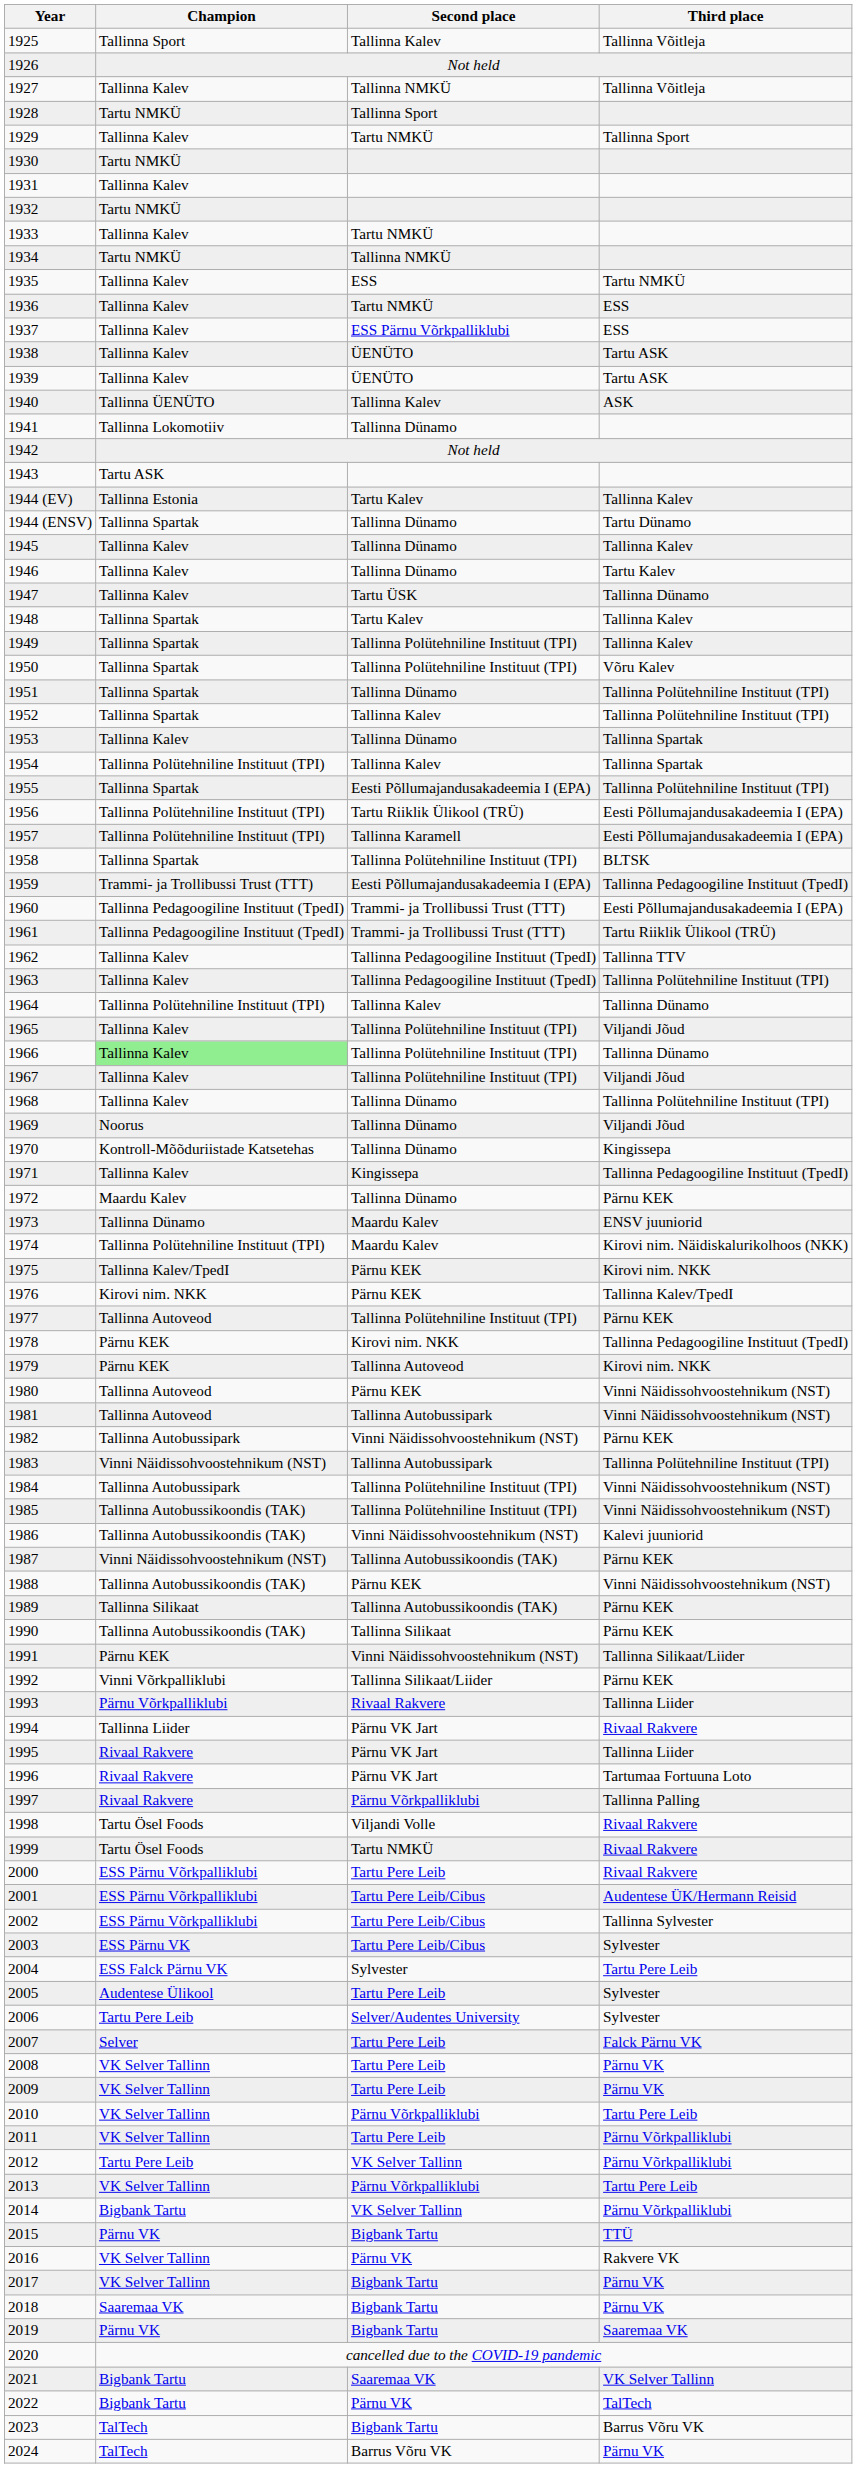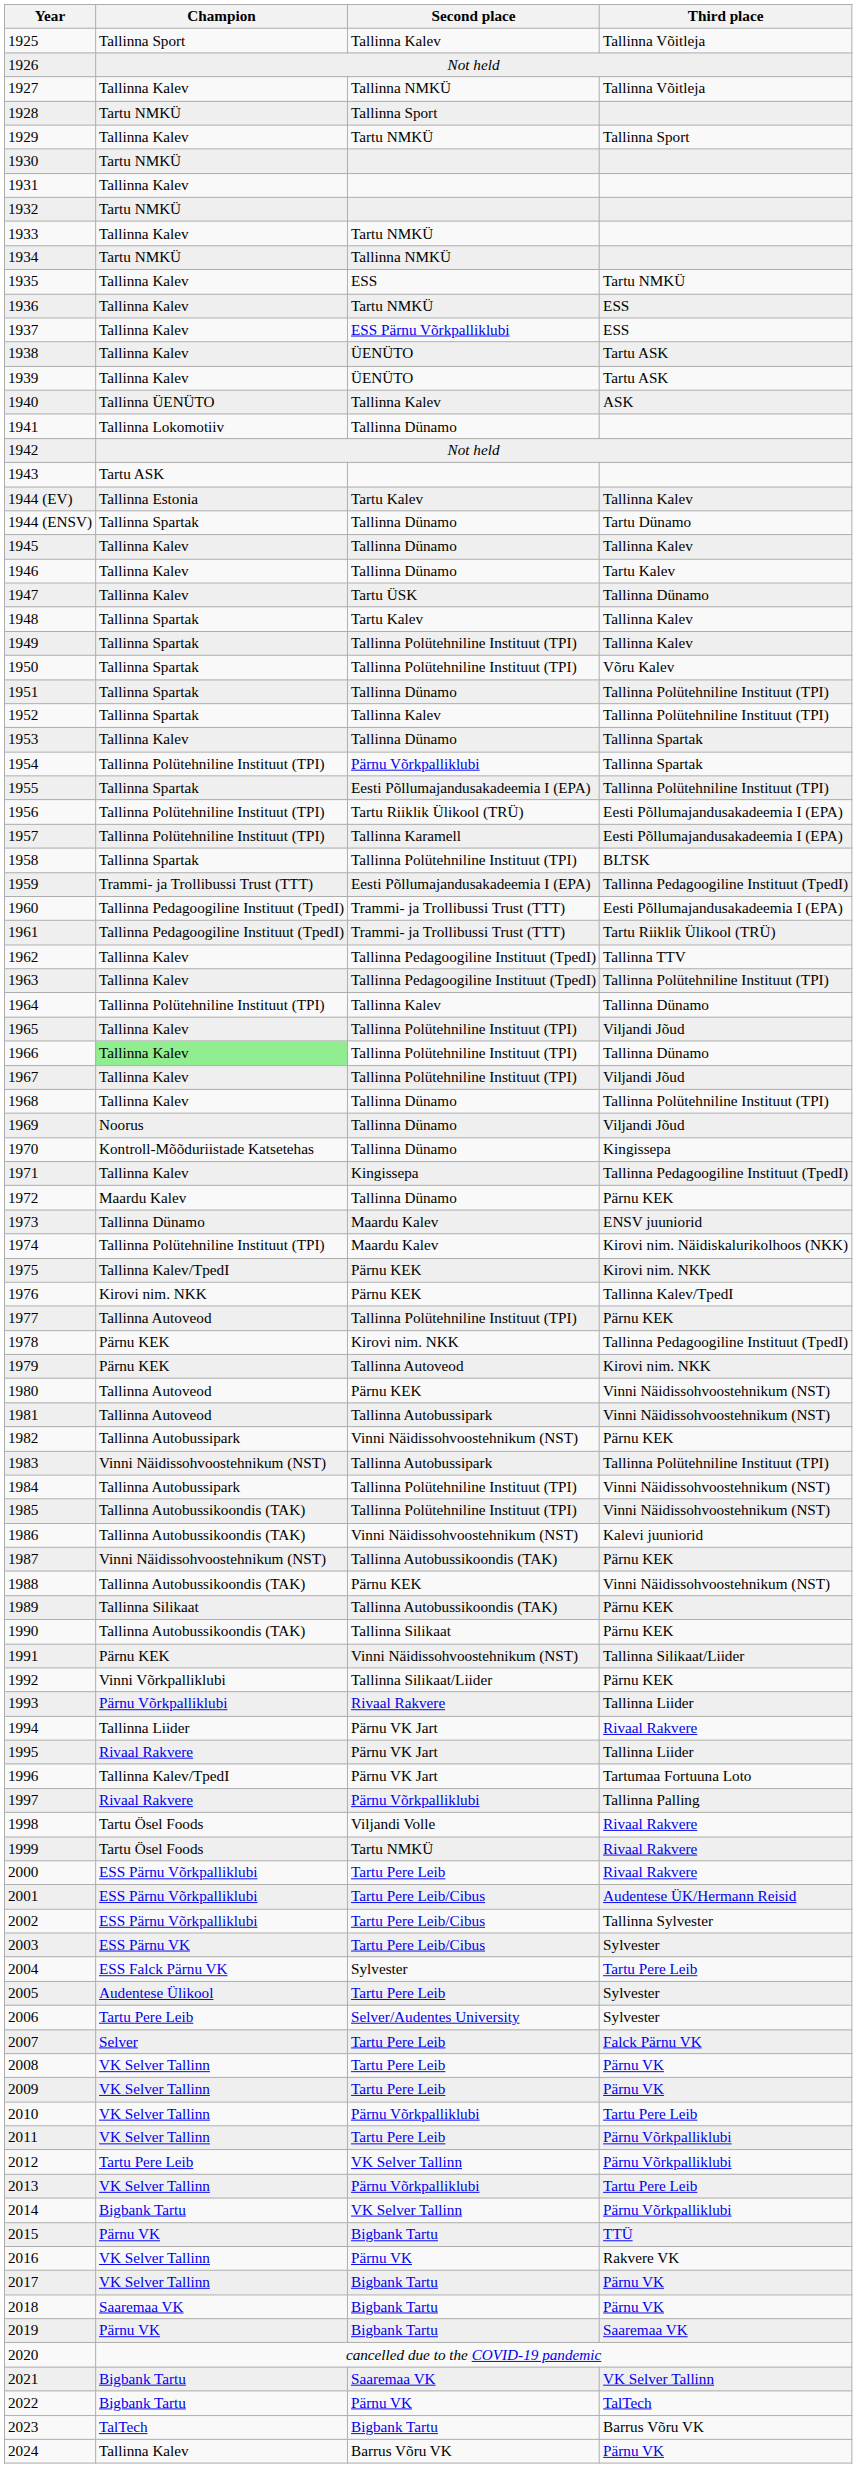1954 | Second place: Tallinna Kalev -> Pärnu Võrkpalliklubi
1996 | Champion: Rivaal Rakvere -> Tallinna Kalev/TpedI
2024 | Champion: TalTech -> Tallinna Kalev
